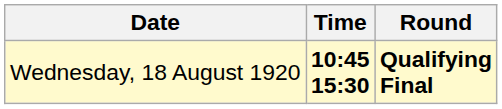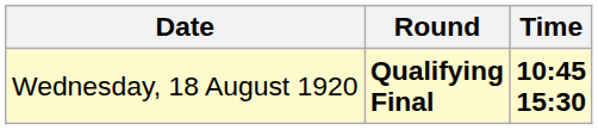columns swapped: Time <-> Round
